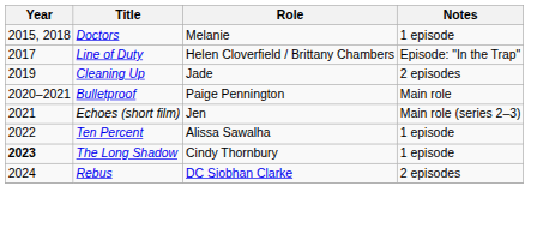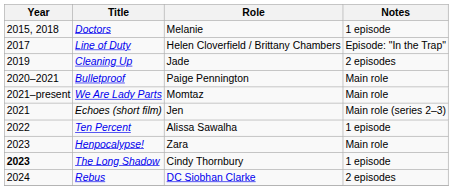+ row: 2021–present | We Are Lady Parts | Momtaz | Main role
+ row: 2023 | Henpocalypse! | Zara | Main role
